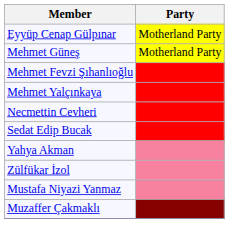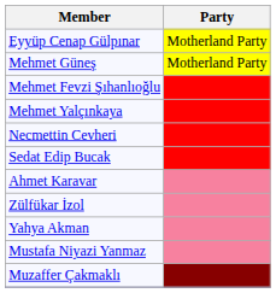+ row: Ahmet Karavar
rows swapped: Yahya Akman <-> Zülfükar İzol
